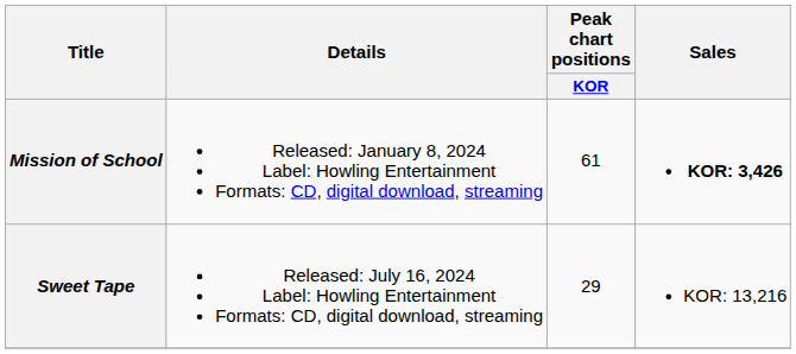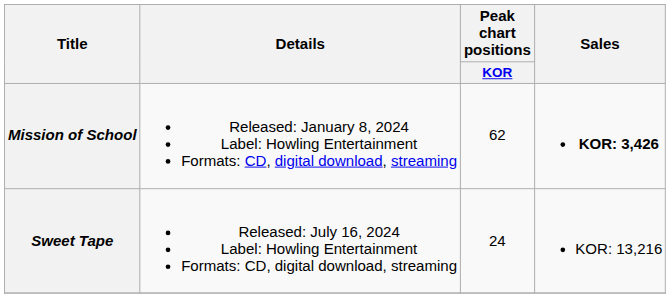Mission of School | Peak chart positions / KOR: 61 -> 62
Sweet Tape | Peak chart positions / KOR: 29 -> 24
